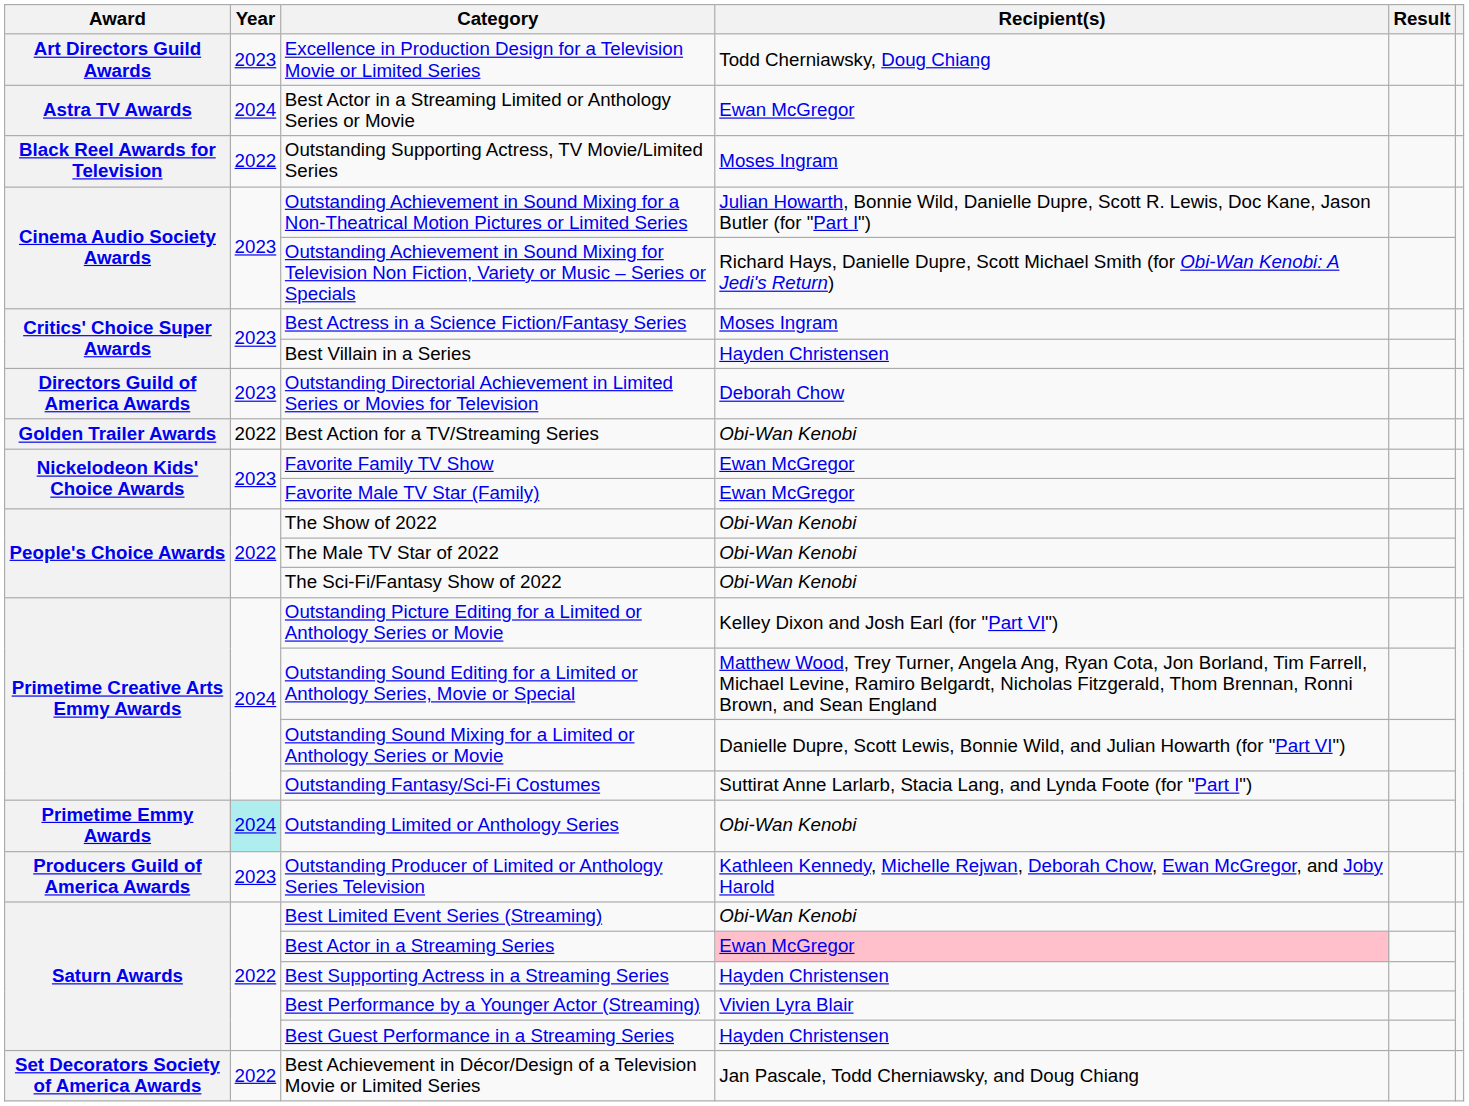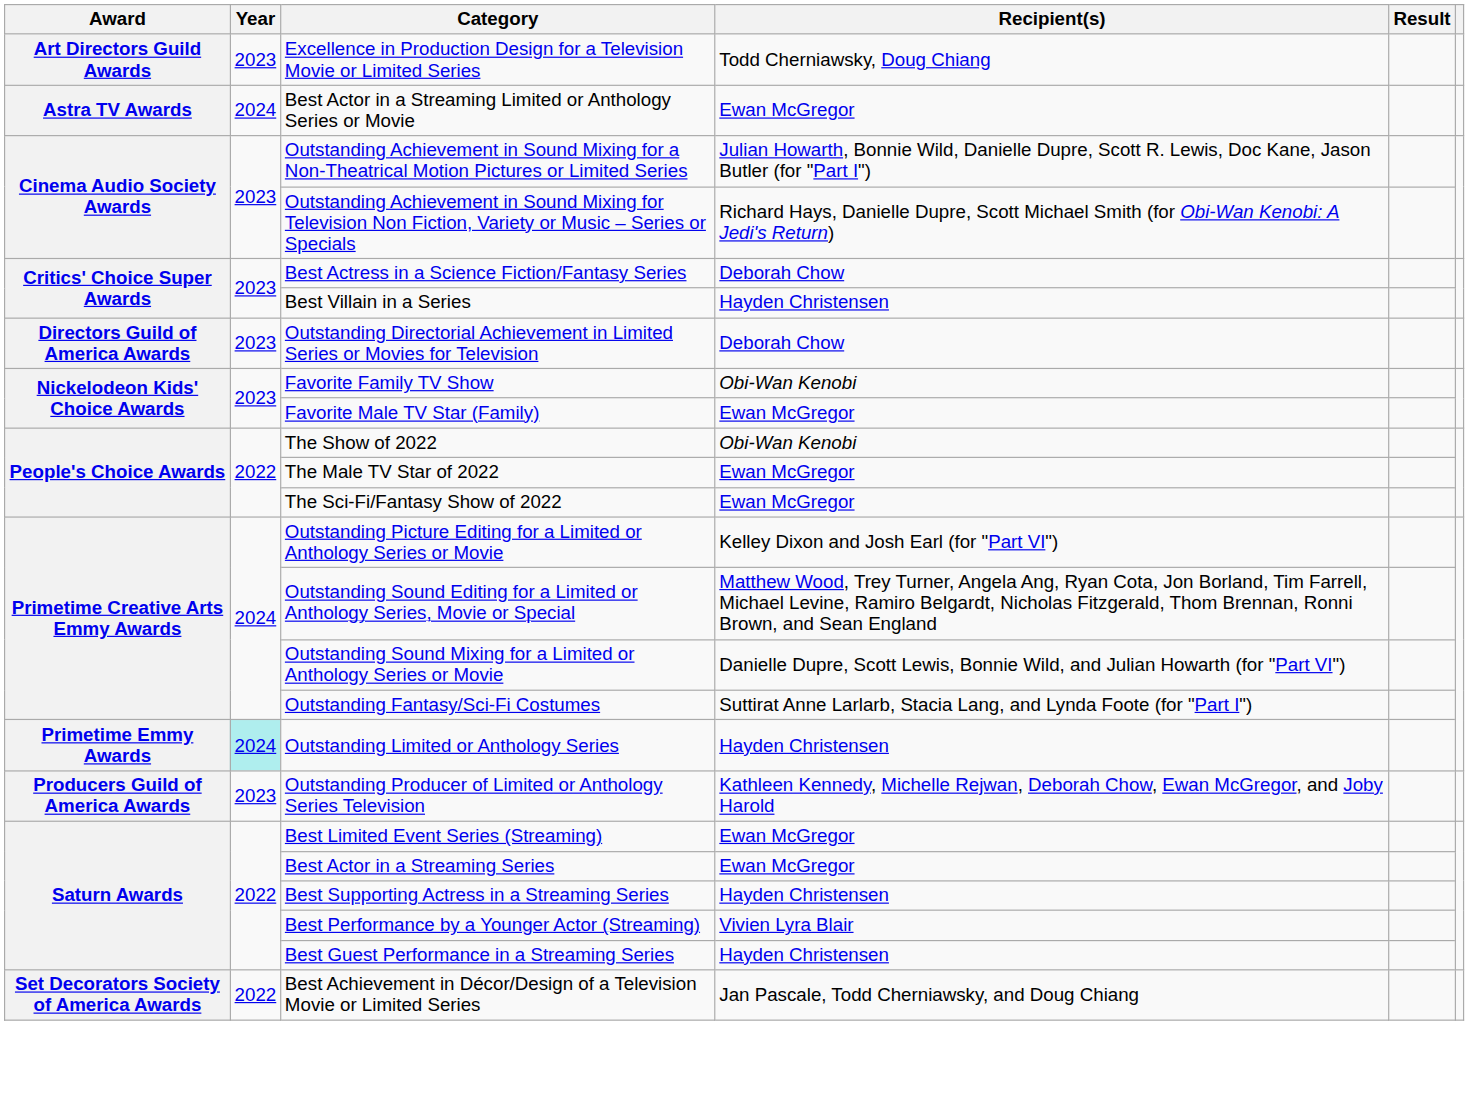- row: Black Reel Awards for Television | 2022 | Outstanding Supporting Actress, TV Movie/Limited Series | Moses Ingram
Best Actress in a Science Fiction/Fantasy Series | Recipient(s): Moses Ingram -> Deborah Chow
- row: Golden Trailer Awards | 2022 | Best Action for a TV/Streaming Series | Obi-Wan Kenobi
Favorite Family TV Show | Recipient(s): Ewan McGregor -> Obi-Wan Kenobi
The Male TV Star of 2022 | Recipient(s): Obi-Wan Kenobi -> Ewan McGregor
The Sci-Fi/Fantasy Show of 2022 | Recipient(s): Obi-Wan Kenobi -> Ewan McGregor
Outstanding Limited or Anthology Series | Recipient(s): Obi-Wan Kenobi -> Hayden Christensen
Best Limited Event Series (Streaming) | Recipient(s): Obi-Wan Kenobi -> Ewan McGregor
Best Actor in a Streaming Series | Recipient(s): pink background -> no background
